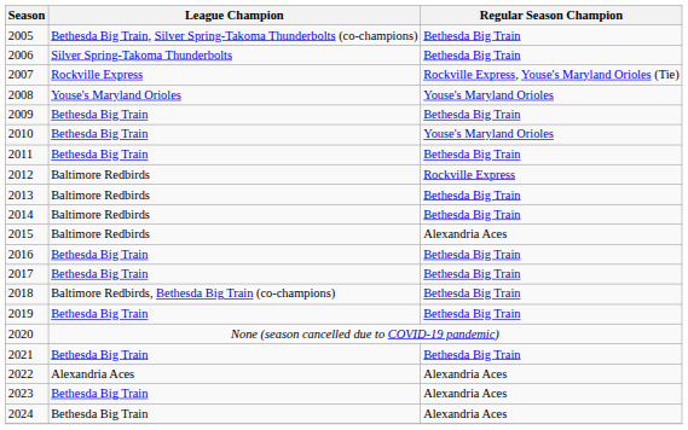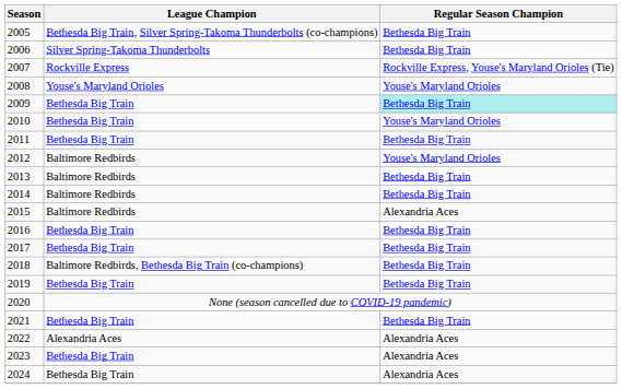2009 | Regular Season Champion: no background -> paleturquoise background
2012 | Regular Season Champion: Rockville Express -> Youse's Maryland Orioles
